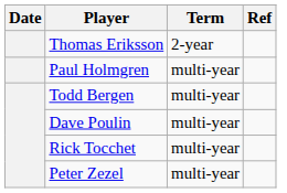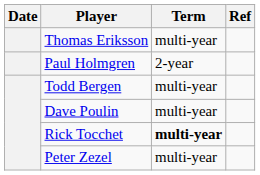Thomas Eriksson | Term: 2-year -> multi-year
Paul Holmgren | Term: multi-year -> 2-year
Rick Tocchet | Term: normal -> bold
